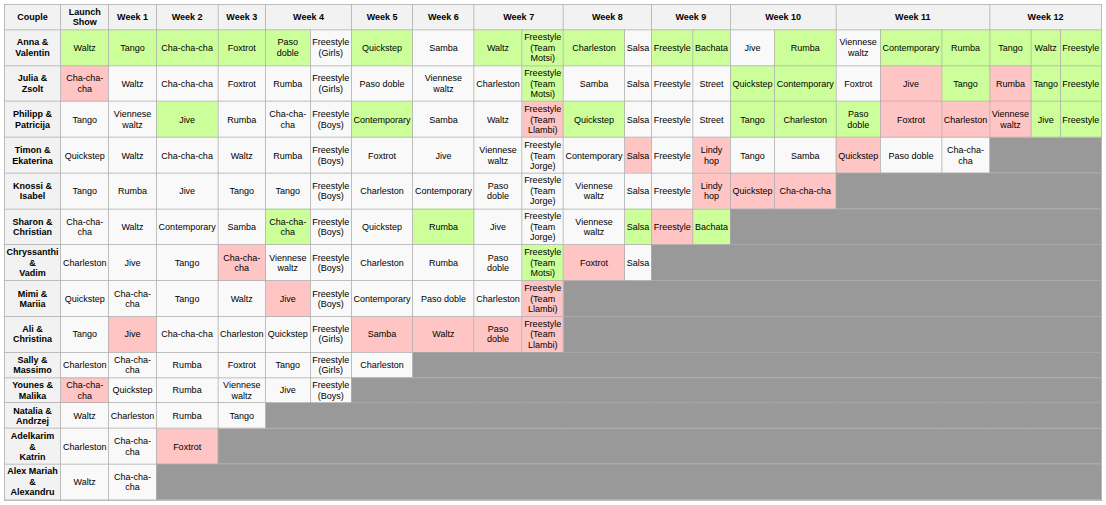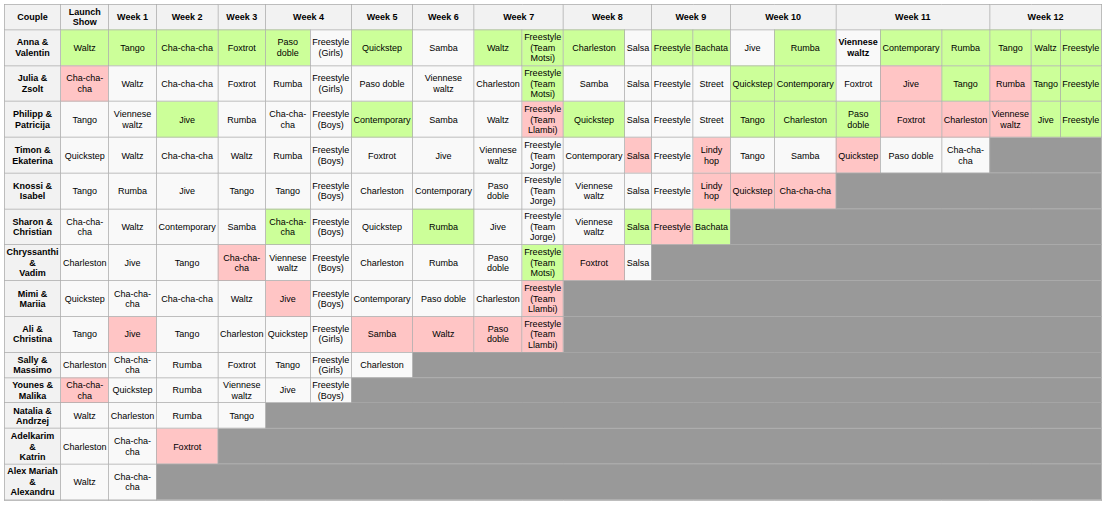Anna & Valentin | column 18: normal -> bold
Mimi & Mariia | Week 2: Tango -> Cha-cha-cha
Ali & Christina | Week 2: Cha-cha-cha -> Tango
